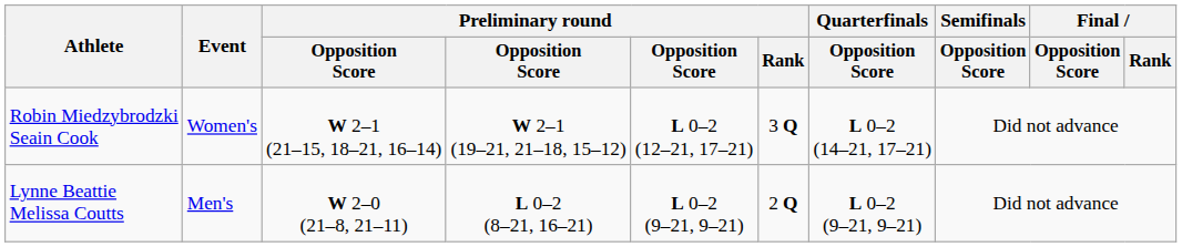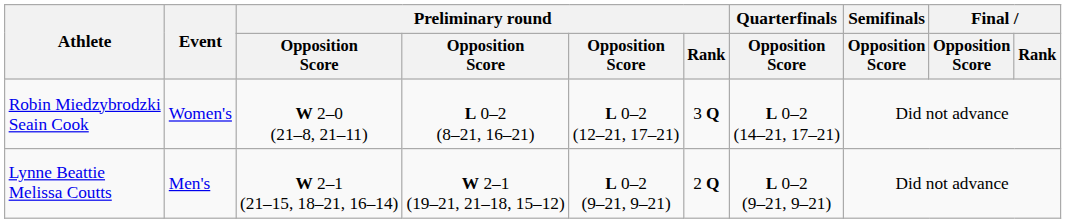Robin Miedzybrodzki Seain Cook | column 3: W 2–1 (21–15, 18–21, 16–14) -> W 2–0 (21–8, 21–11)
Robin Miedzybrodzki Seain Cook | column 4: W 2–1 (19–21, 21–18, 15–12) -> L 0–2 (8–21, 16–21)
Lynne Beattie Melissa Coutts | column 3: W 2–0 (21–8, 21–11) -> W 2–1 (21–15, 18–21, 16–14)
Lynne Beattie Melissa Coutts | column 4: L 0–2 (8–21, 16–21) -> W 2–1 (19–21, 21–18, 15–12)
